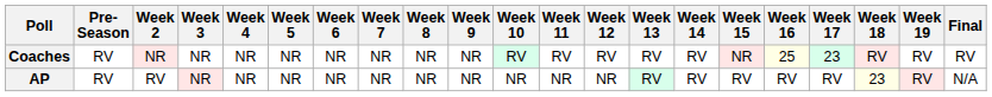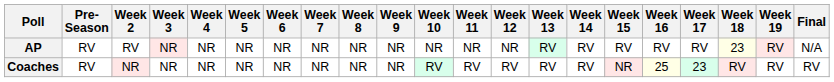rows swapped: AP <-> Coaches
